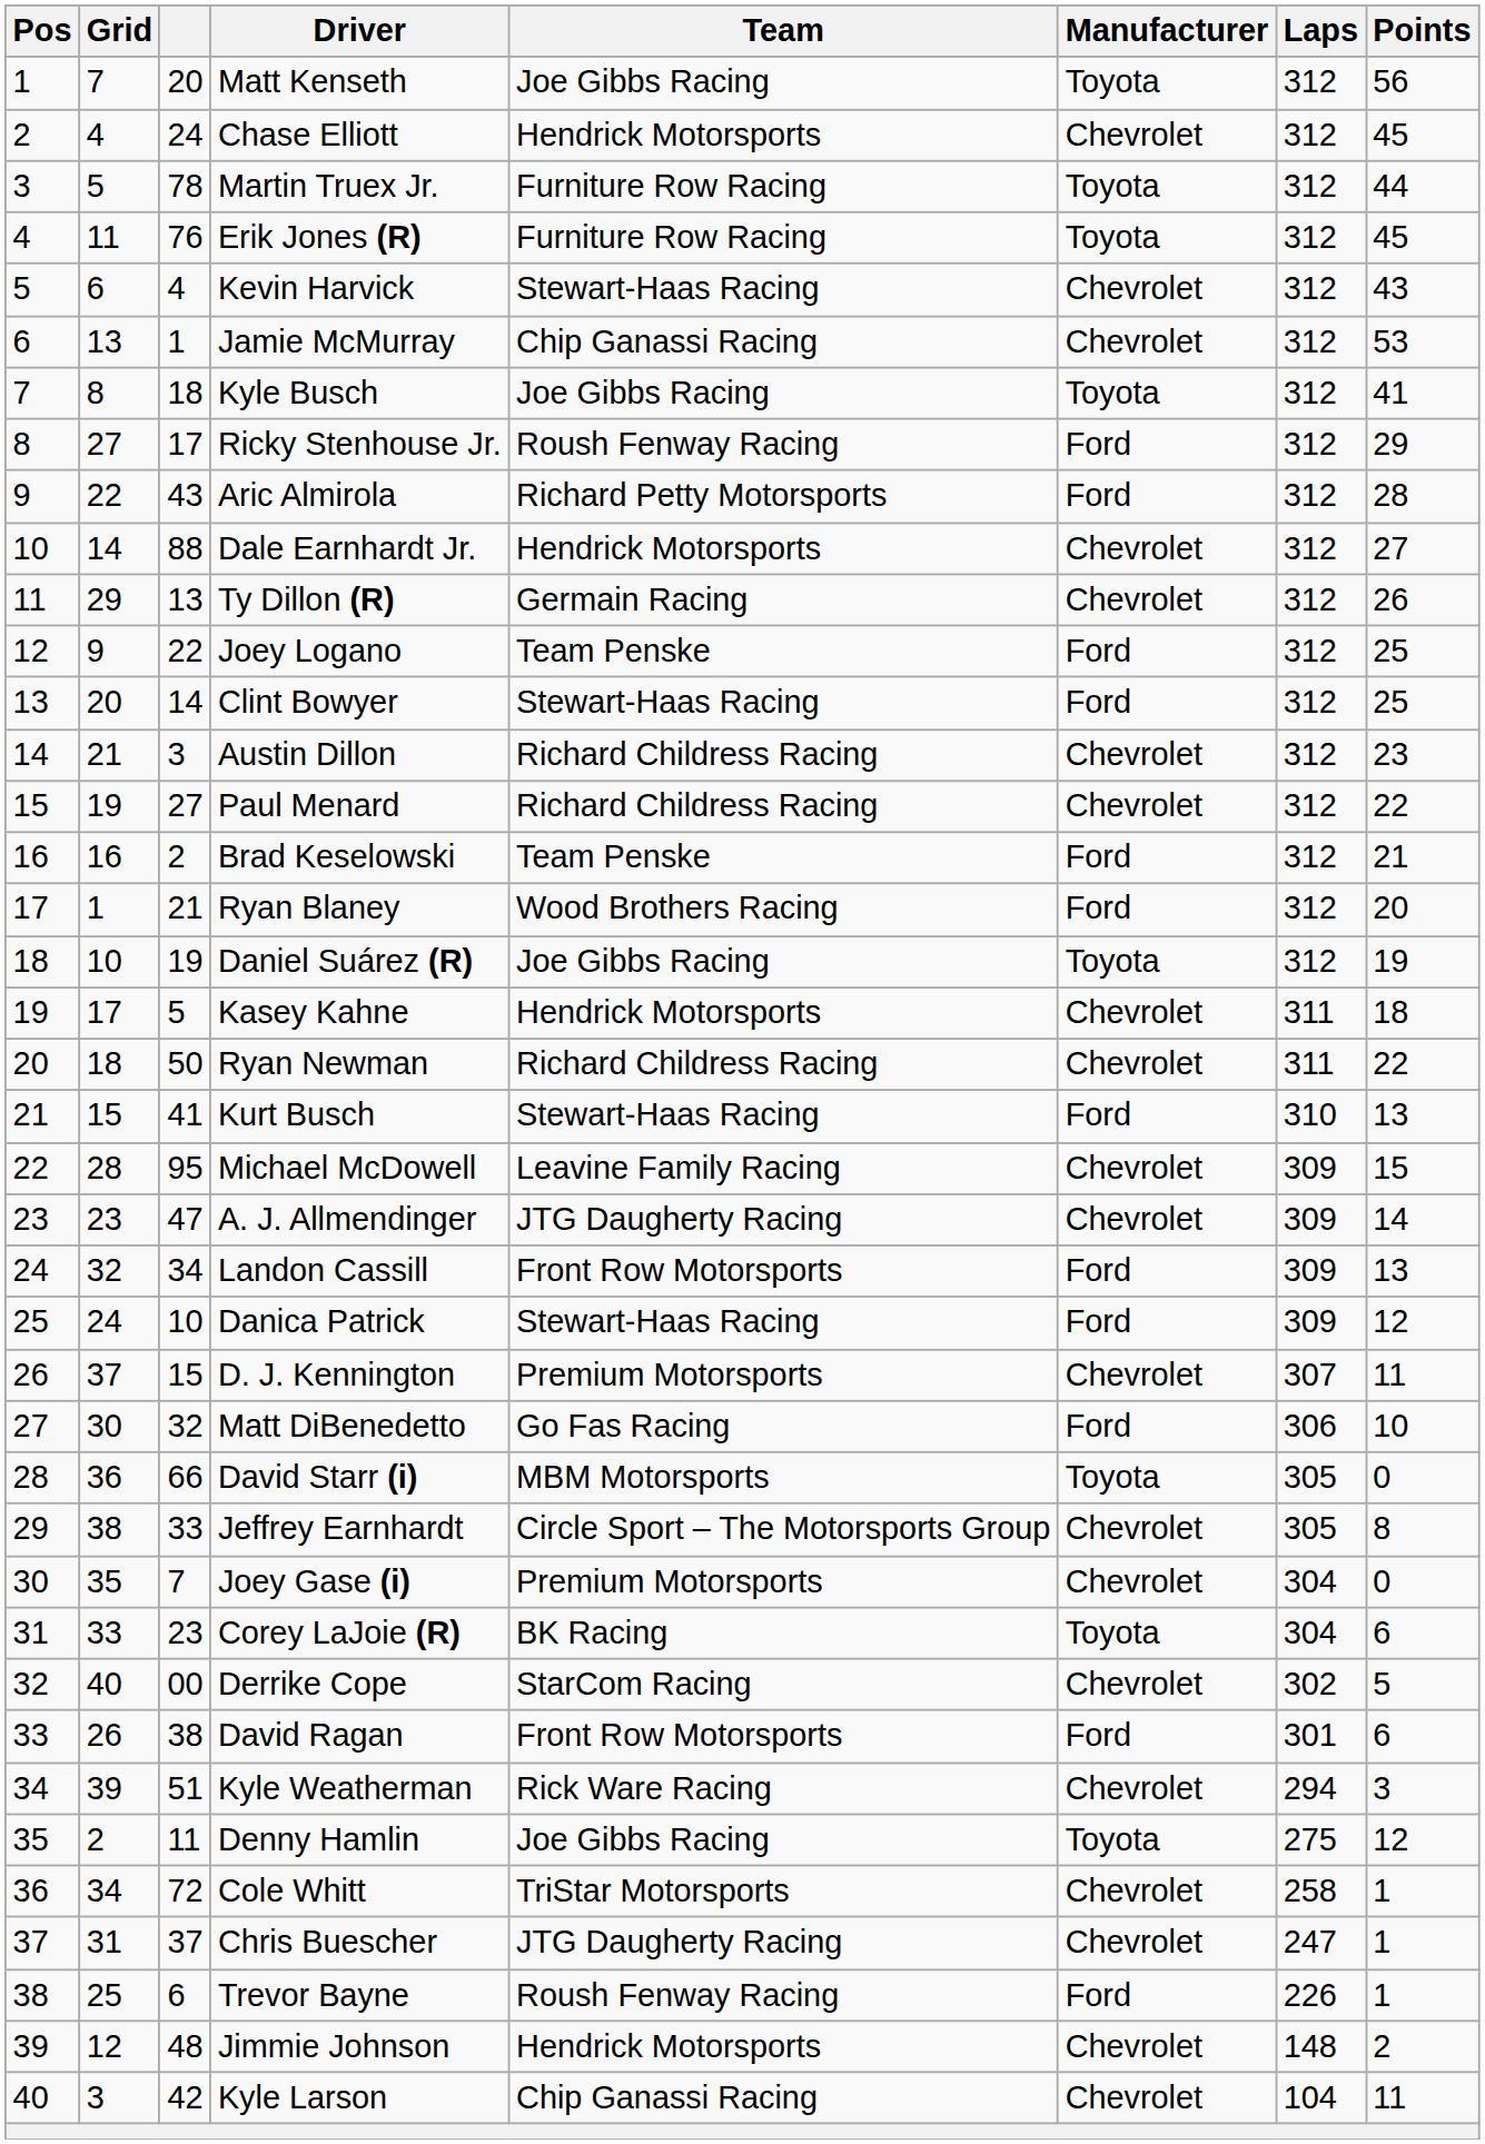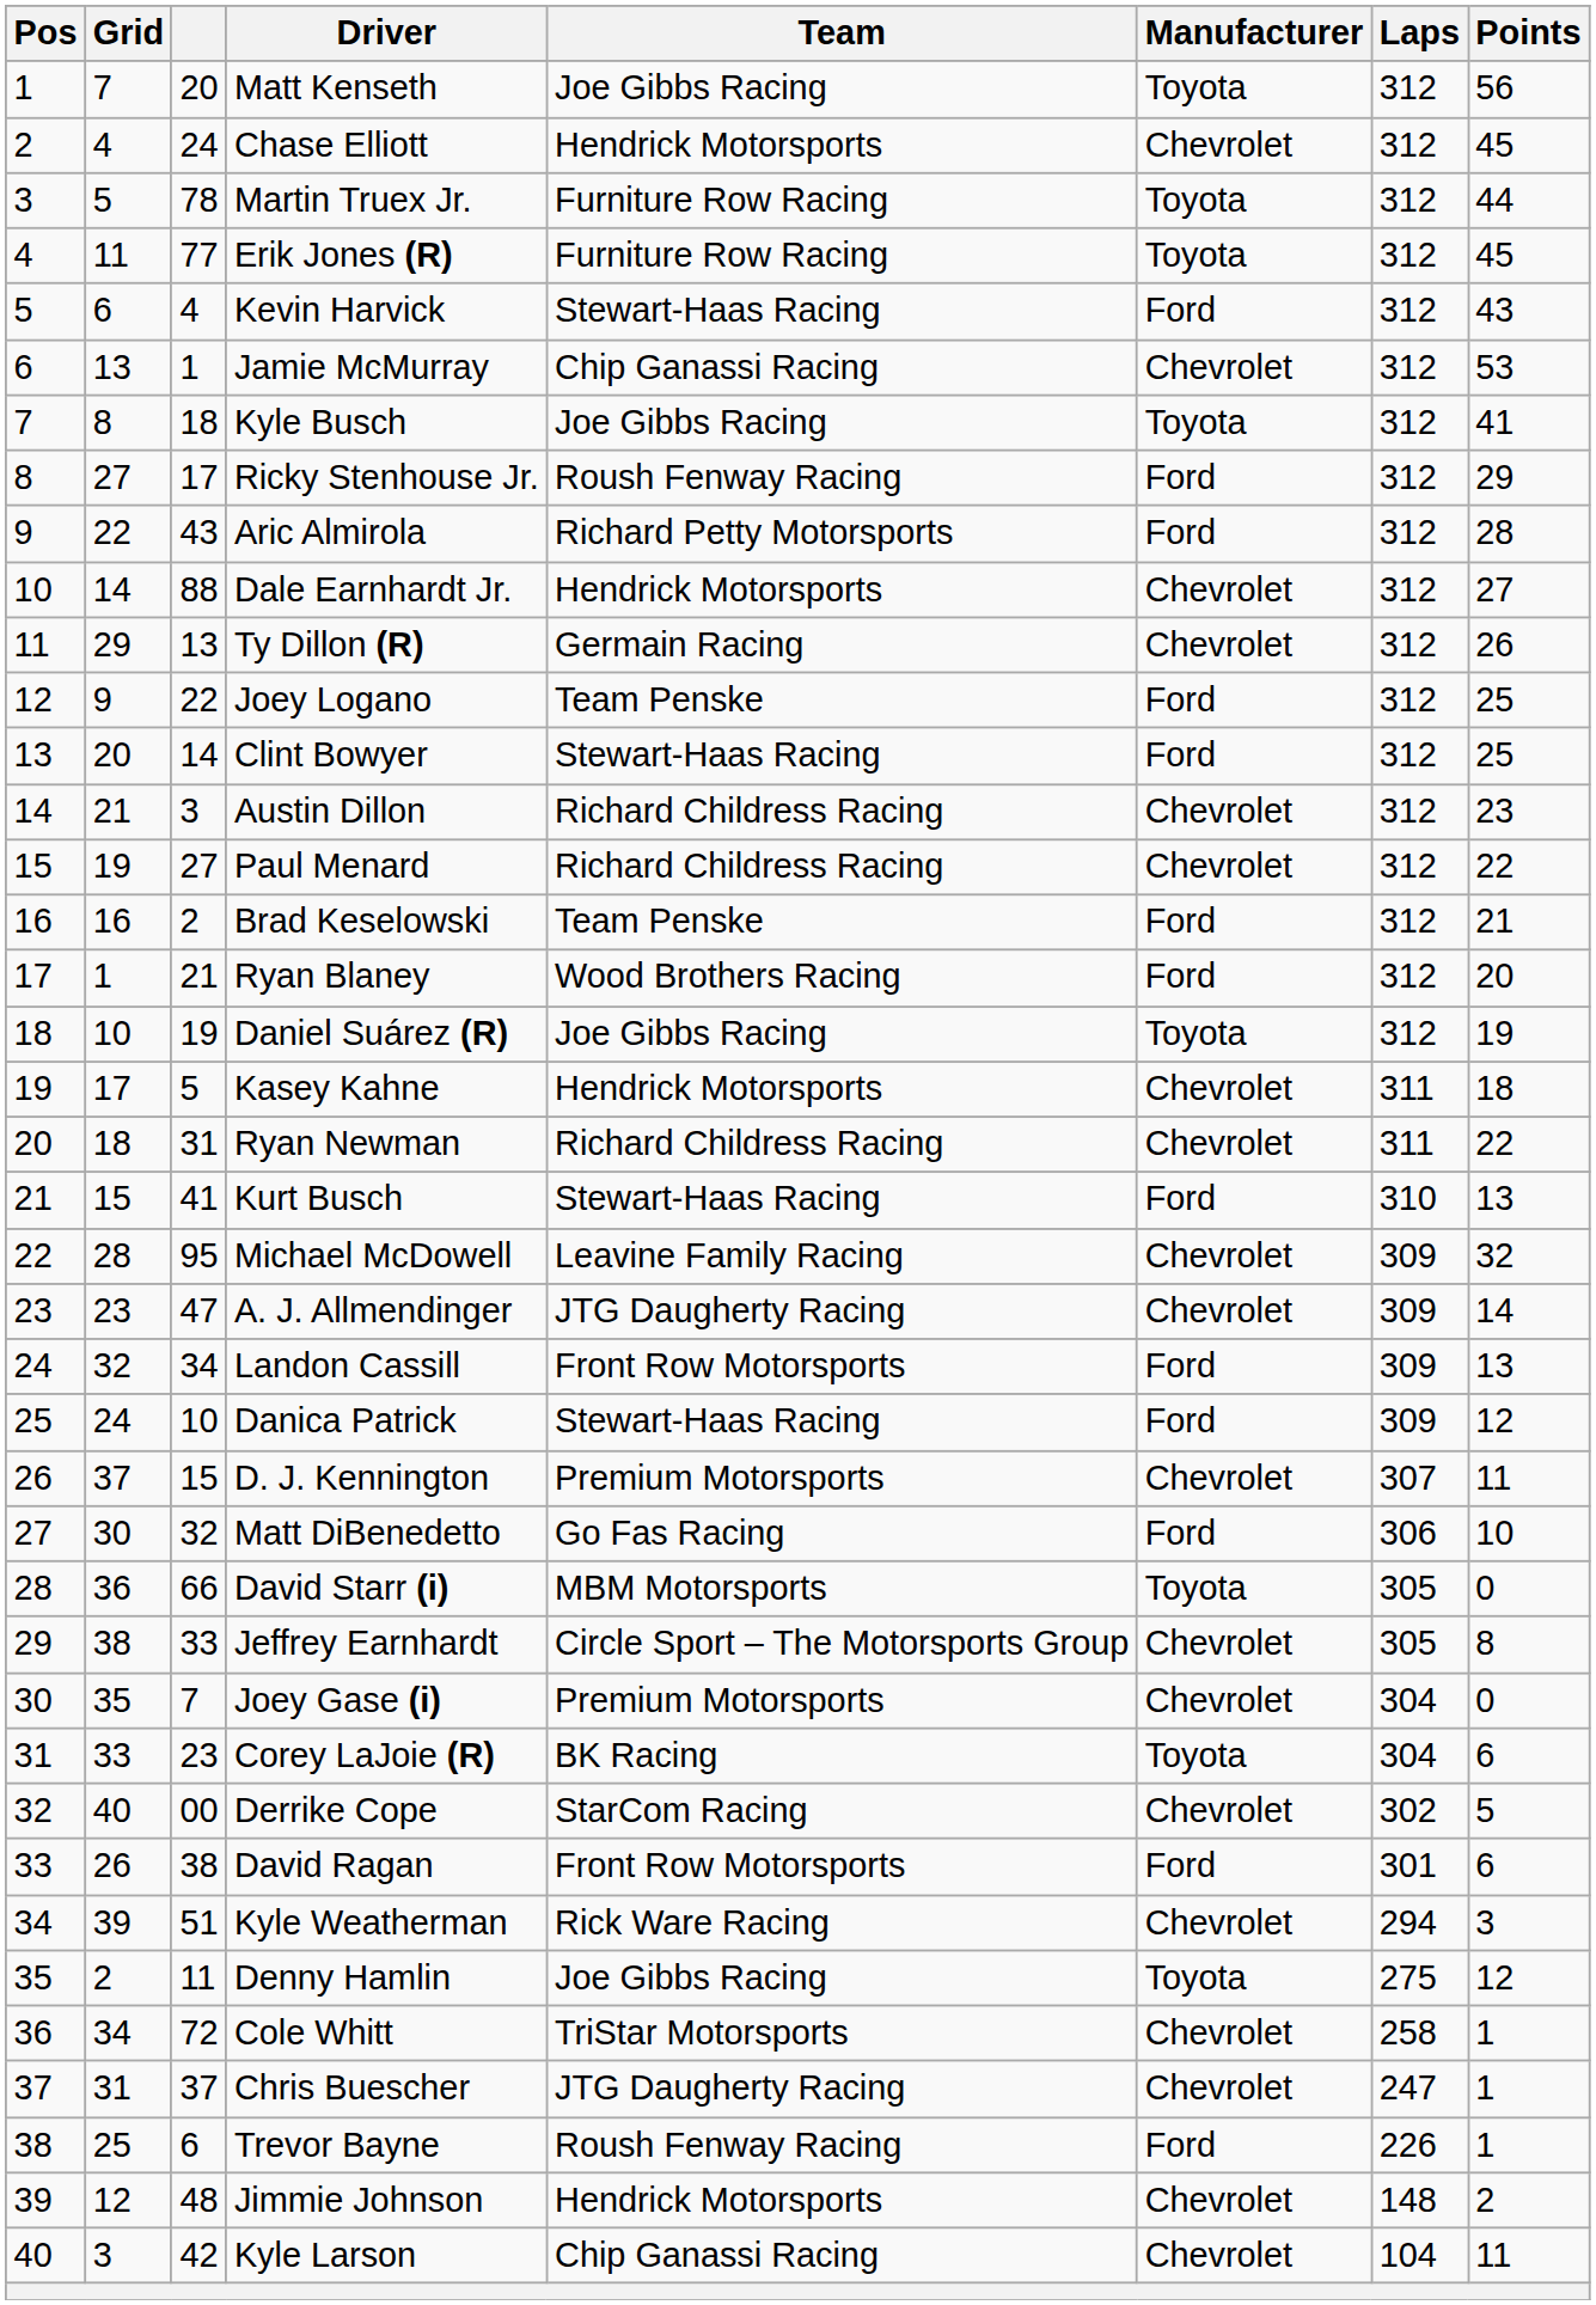Erik Jones (R) | column 3: 76 -> 77
Kevin Harvick | Manufacturer: Chevrolet -> Ford
Ryan Newman | column 3: 50 -> 31
Michael McDowell | Points: 15 -> 32
